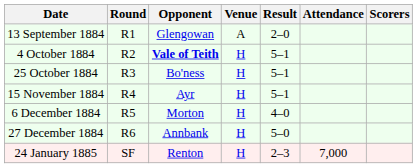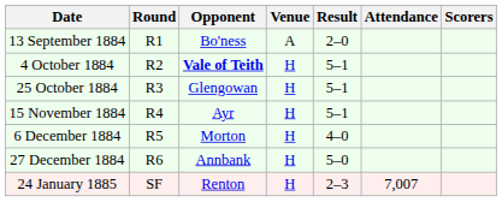13 September 1884 | Opponent: Glengowan -> Bo'ness
25 October 1884 | Opponent: Bo'ness -> Glengowan
24 January 1885 | Attendance: 7,000 -> 7,007
